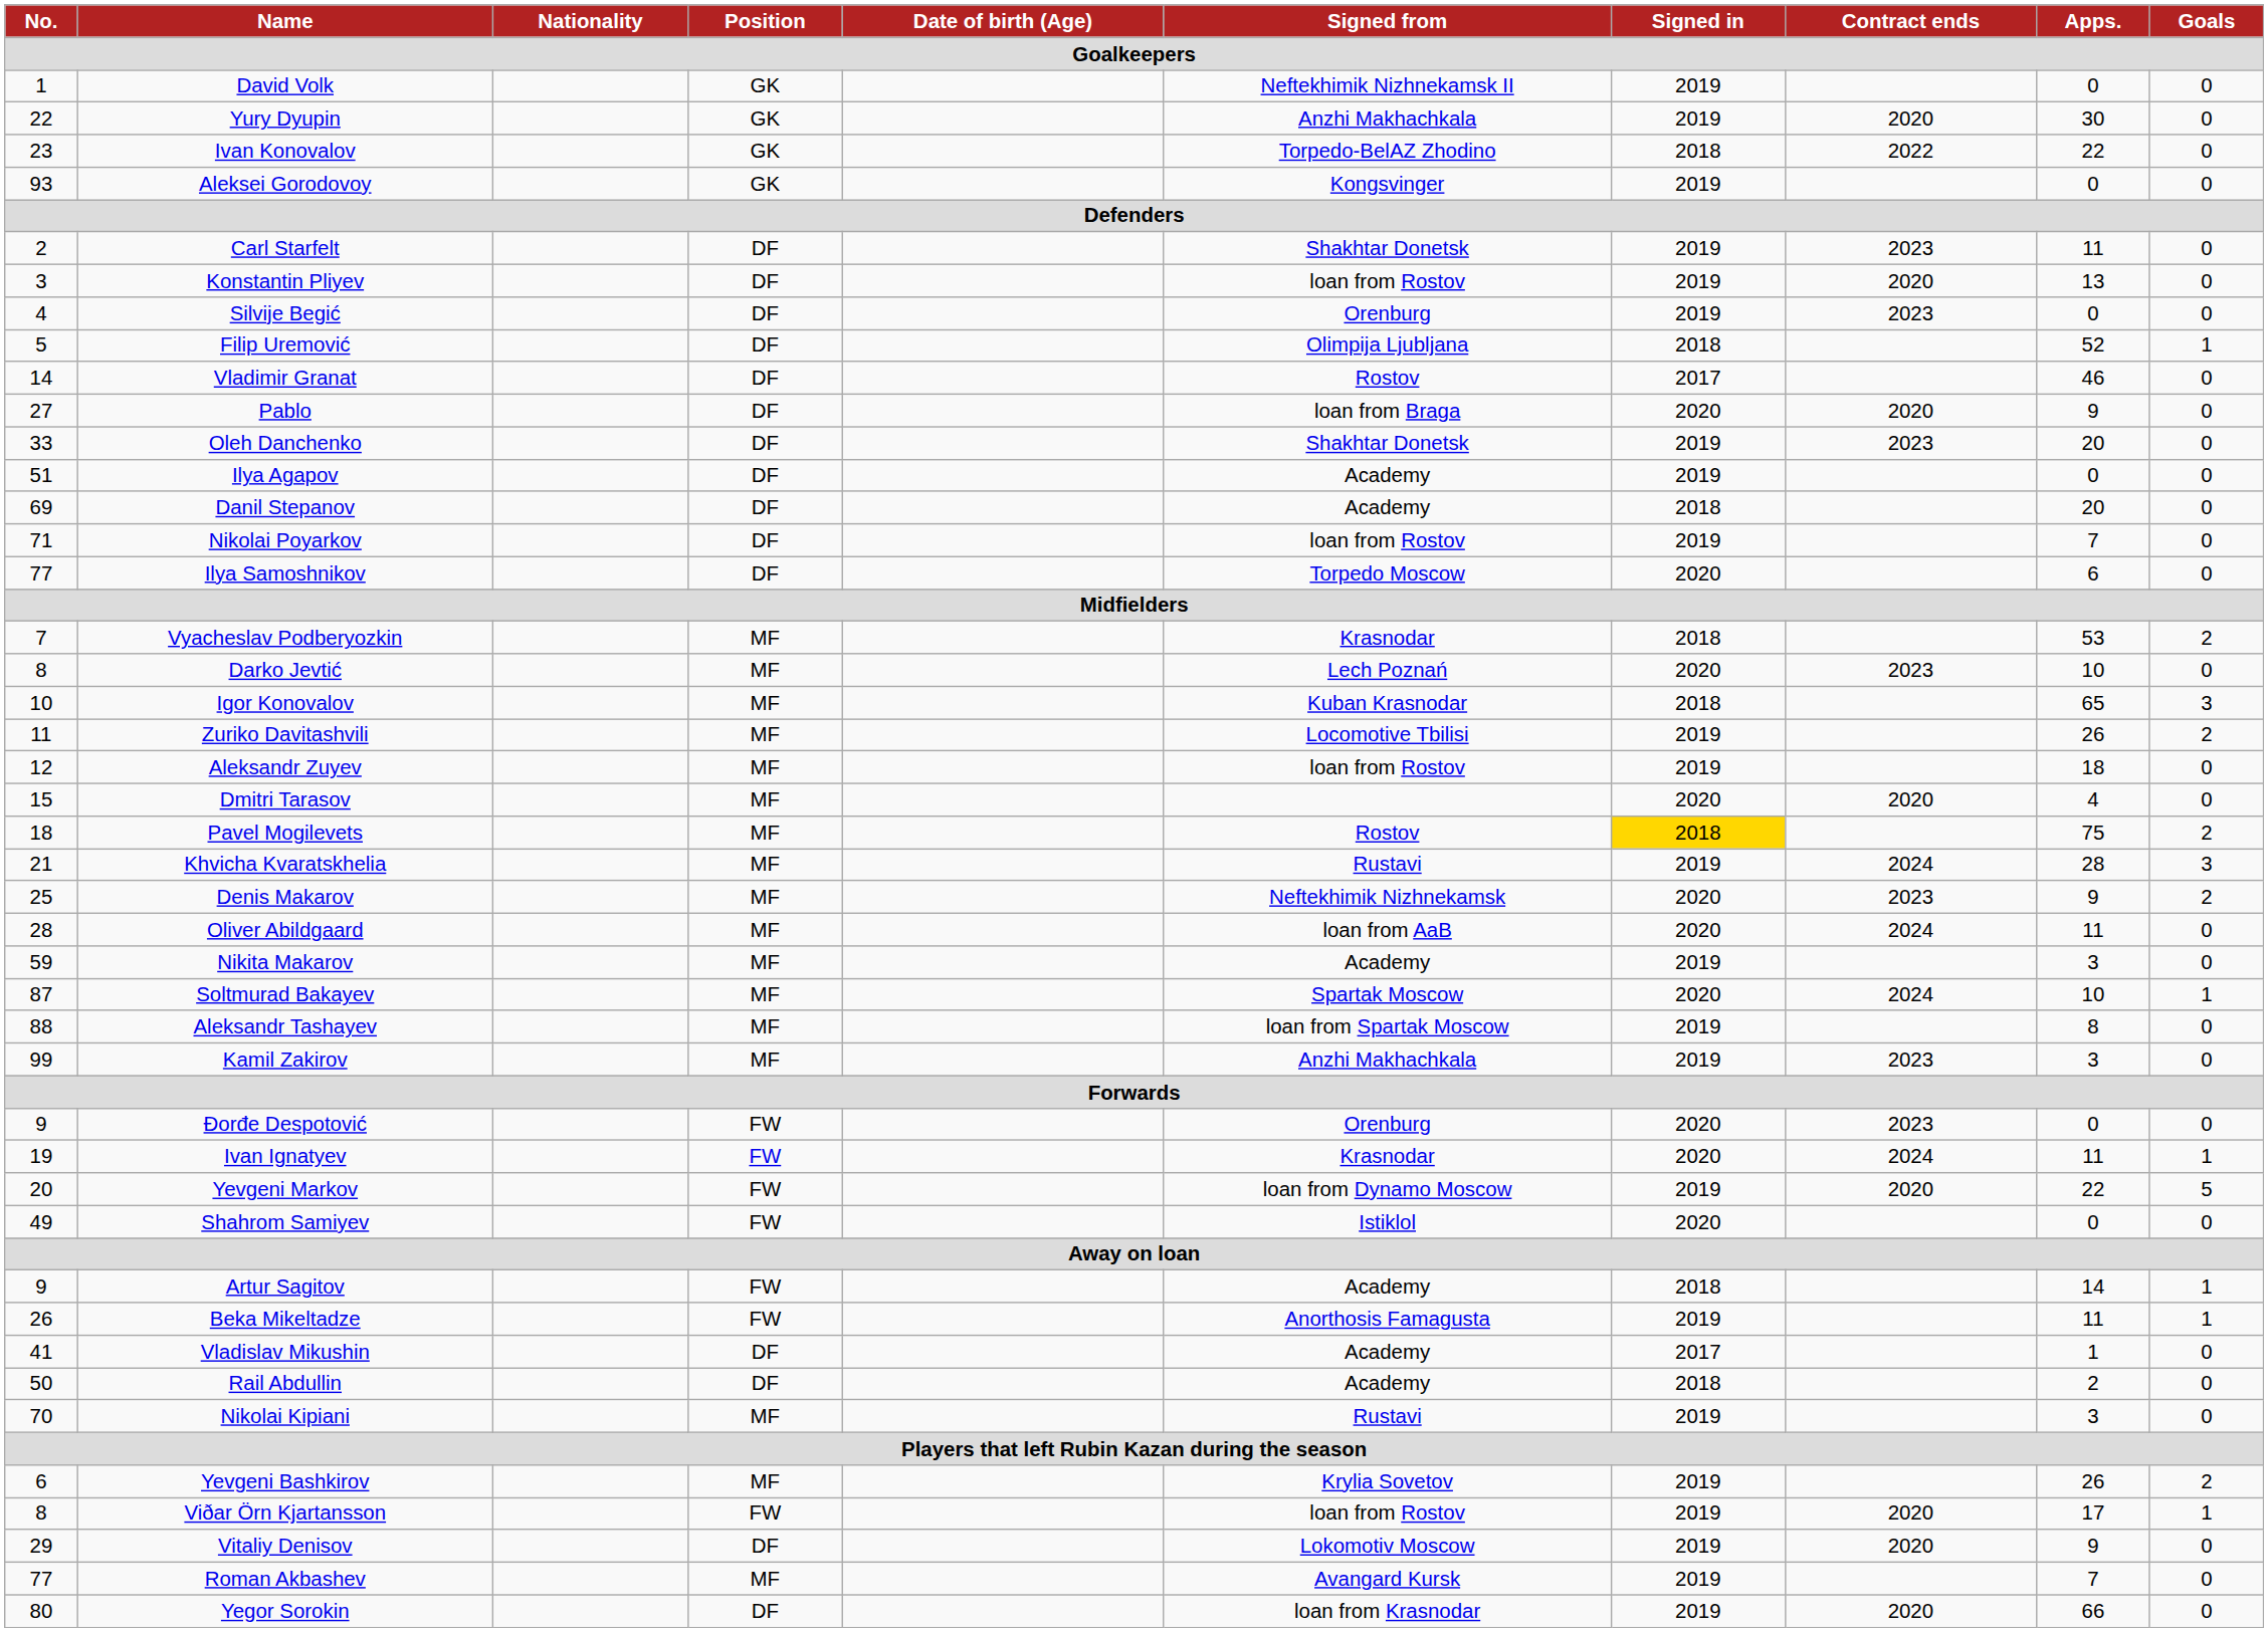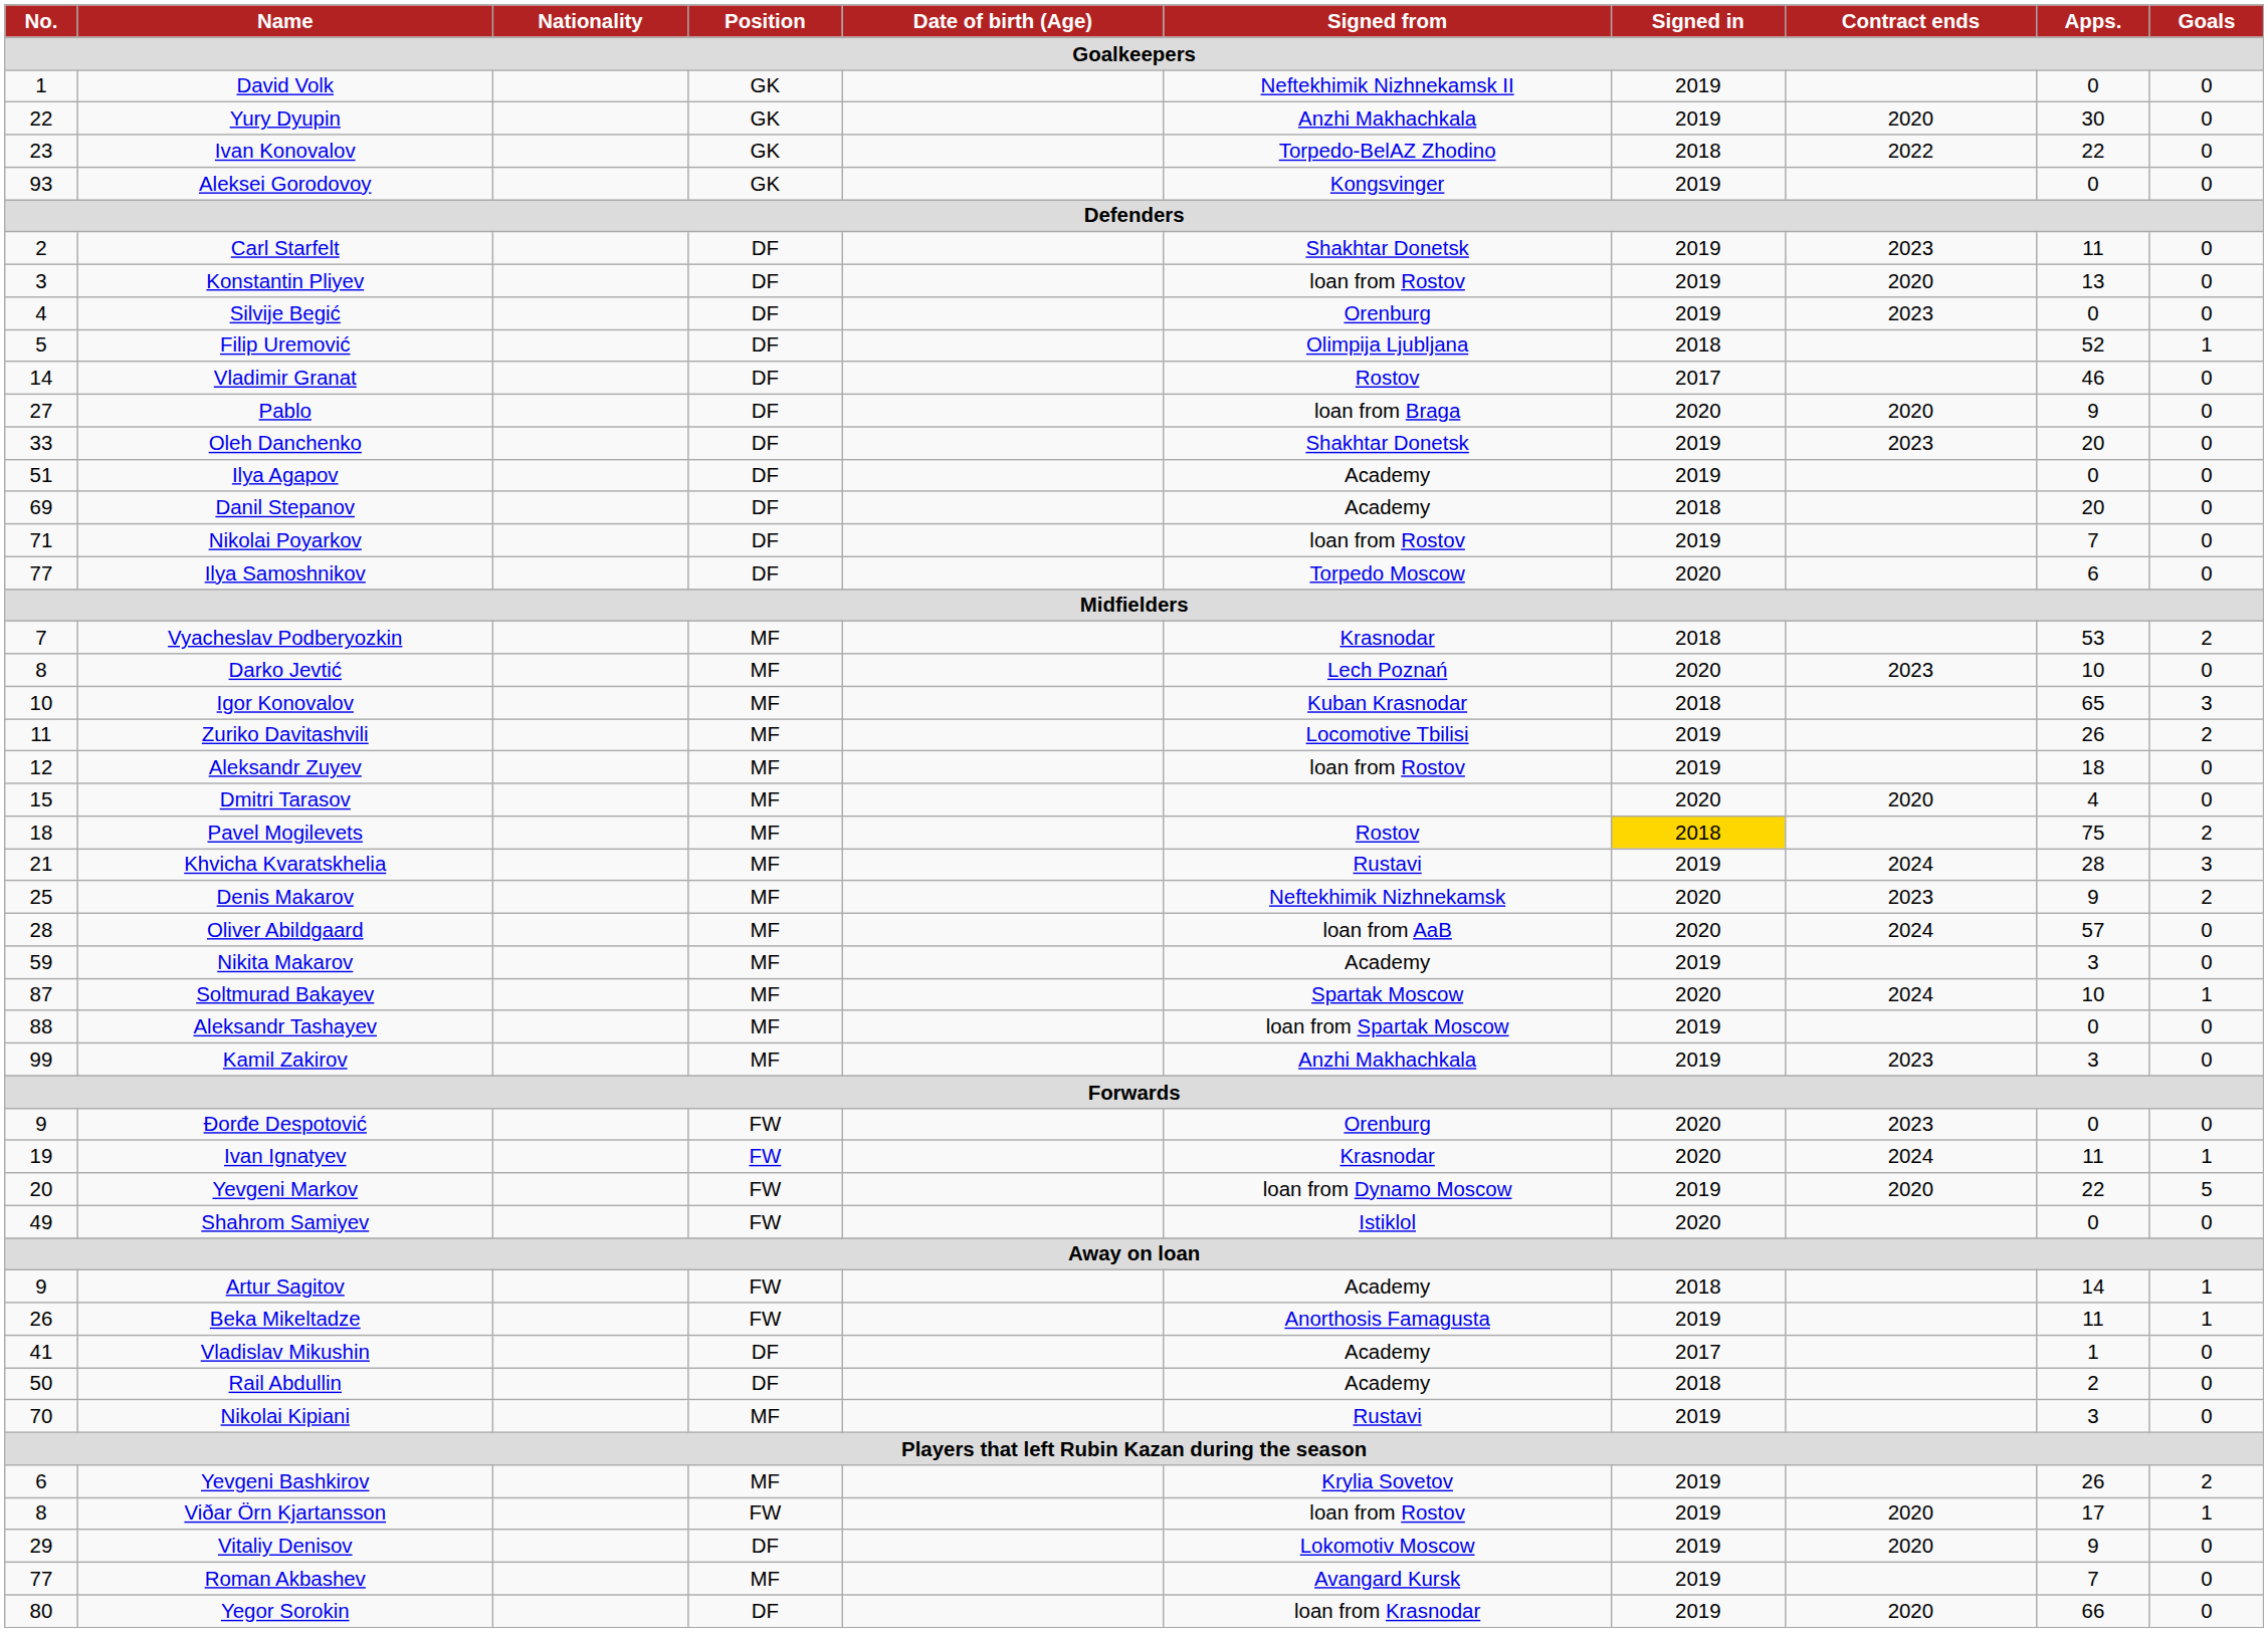Oliver Abildgaard | Apps.: 11 -> 57
Aleksandr Tashayev | Apps.: 8 -> 0
